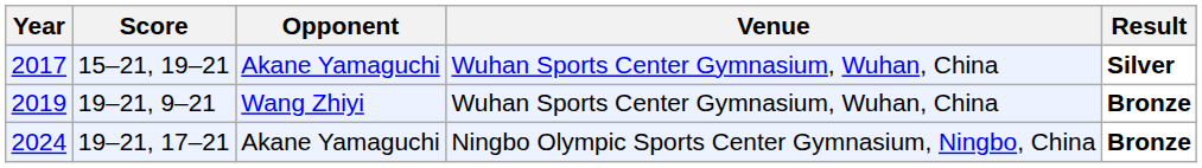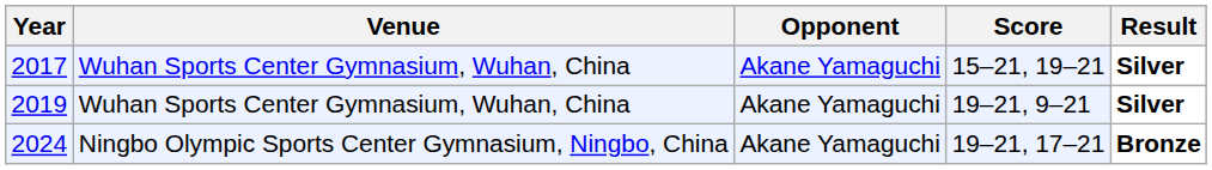columns swapped: Venue <-> Score
2019 | Opponent: Wang Zhiyi -> Akane Yamaguchi
2019 | Result: Bronze -> Silver
